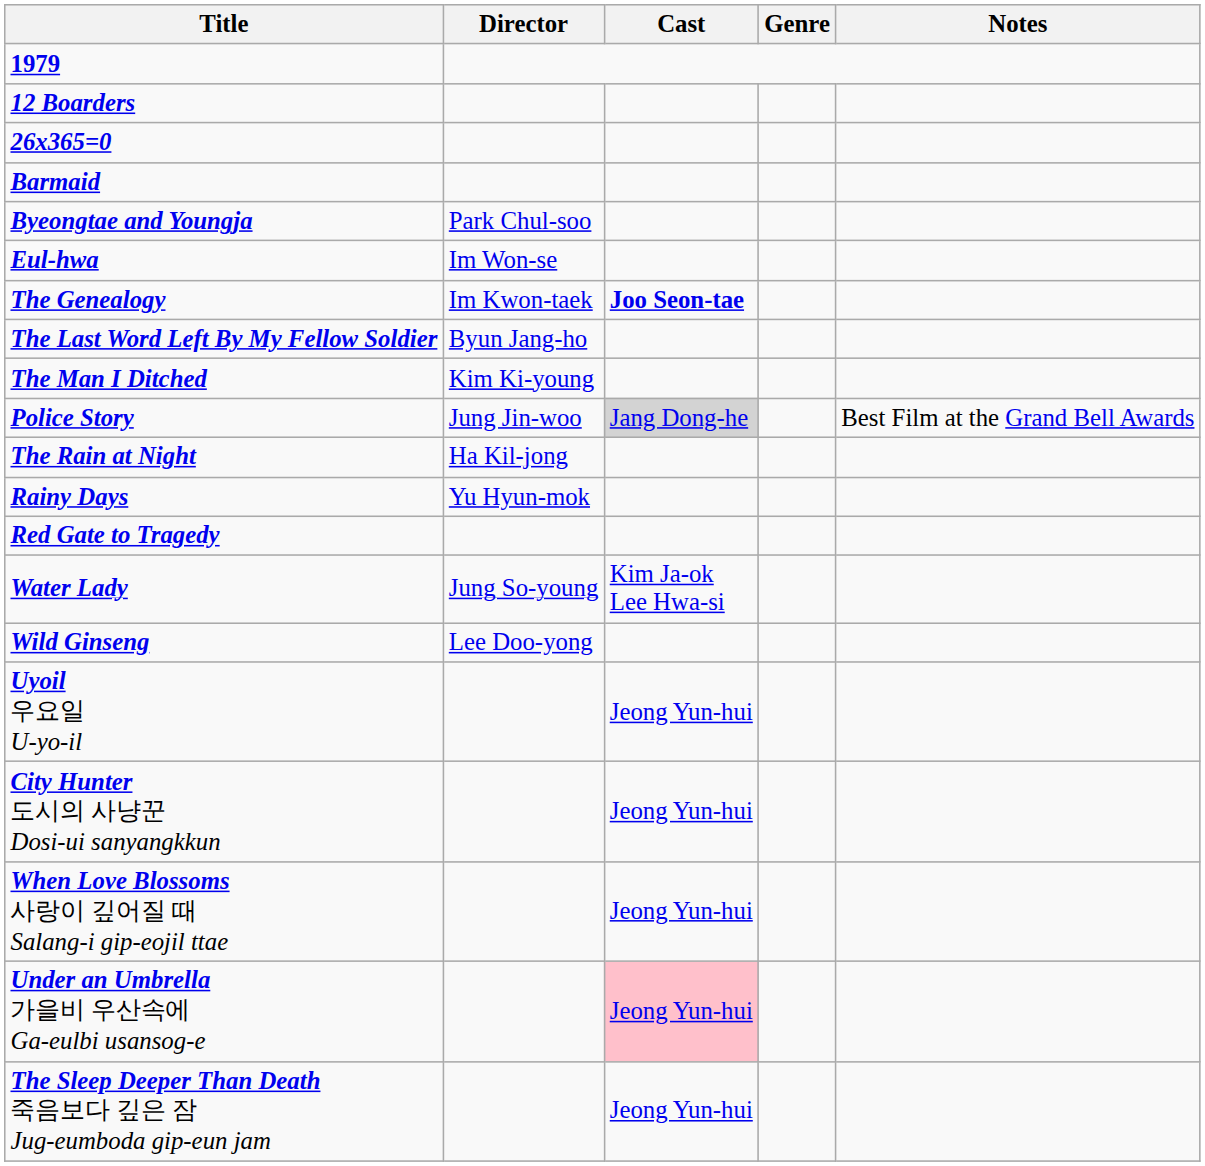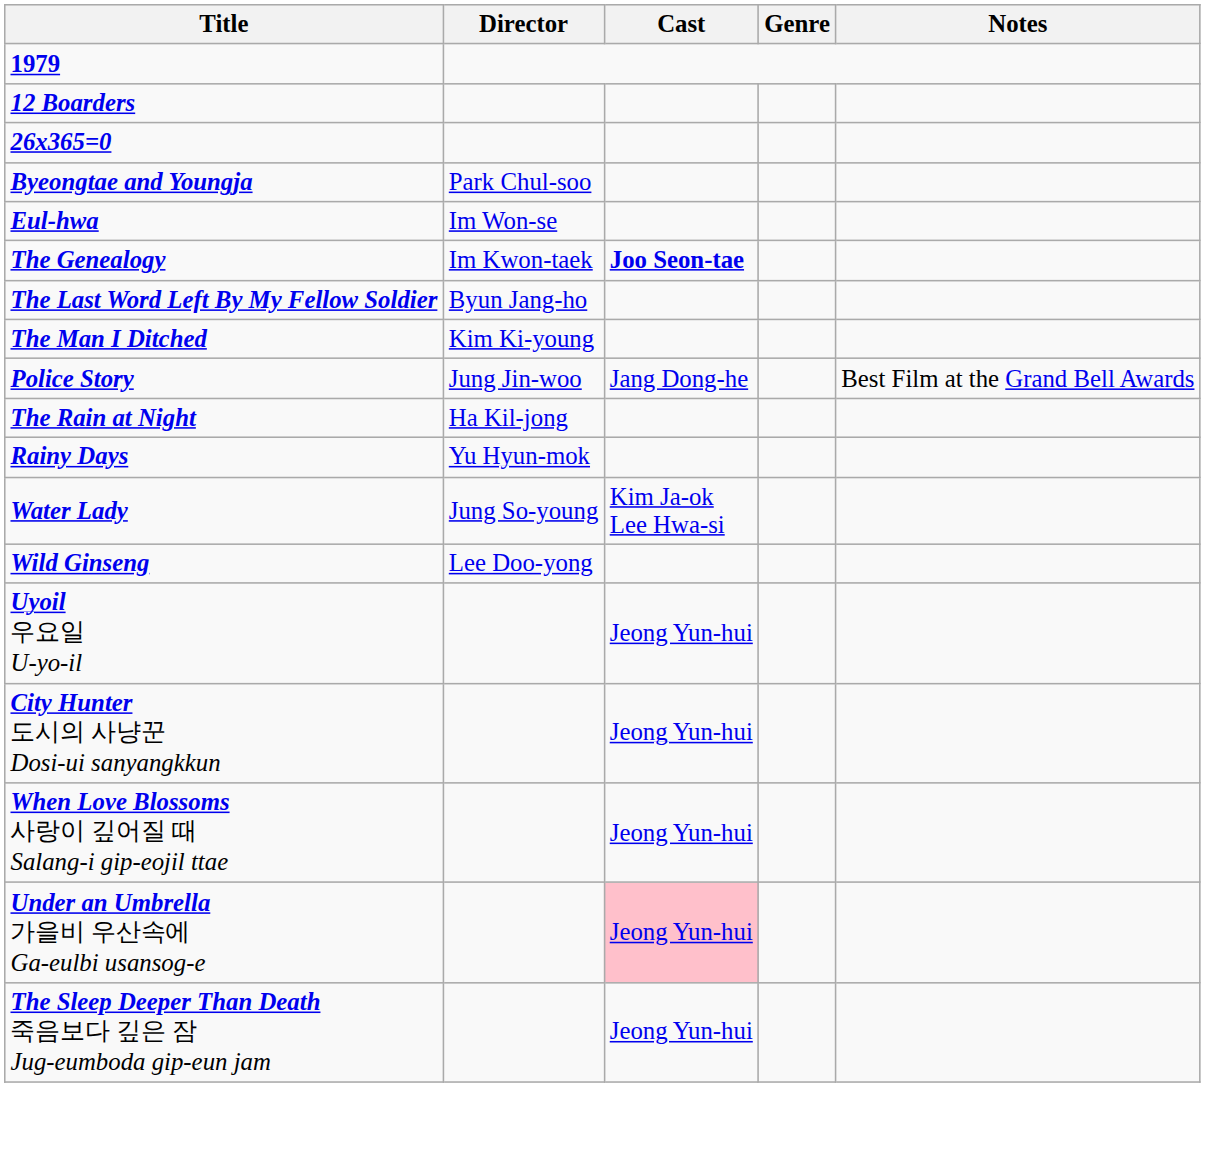- row: Barmaid
Police Story | Cast: lightgrey background -> no background
- row: Red Gate to Tragedy
